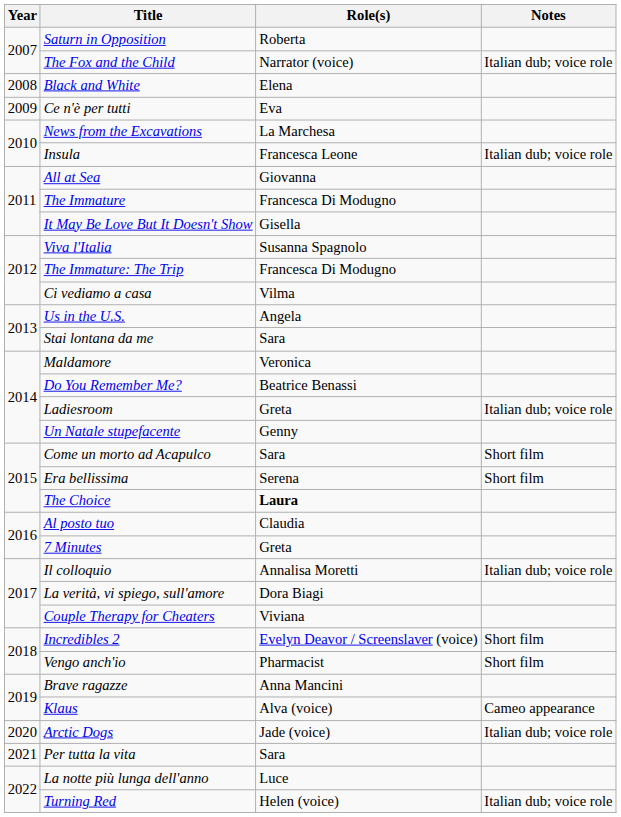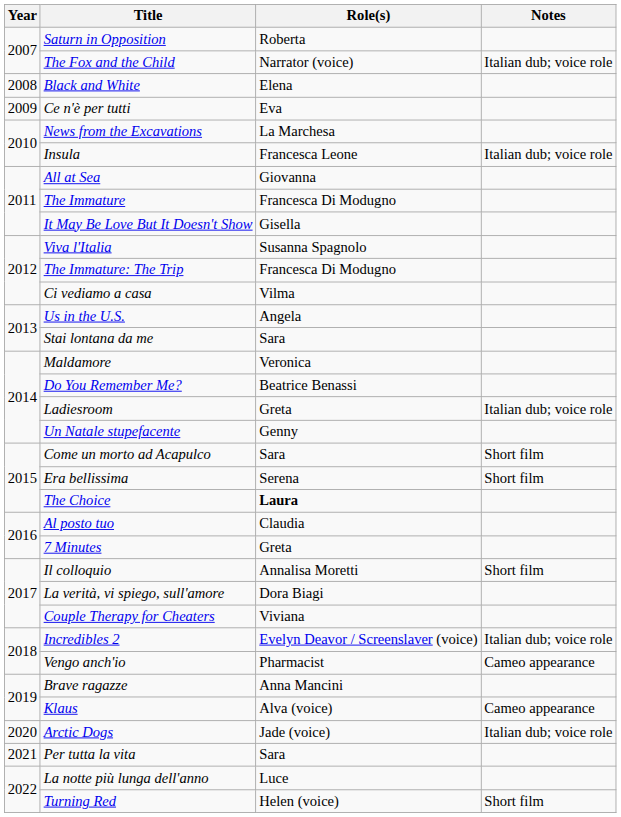Il colloquio | Notes: Italian dub; voice role -> Short film
Incredibles 2 | Notes: Short film -> Italian dub; voice role
Vengo anch'io | Notes: Short film -> Cameo appearance
Turning Red | Notes: Italian dub; voice role -> Short film
